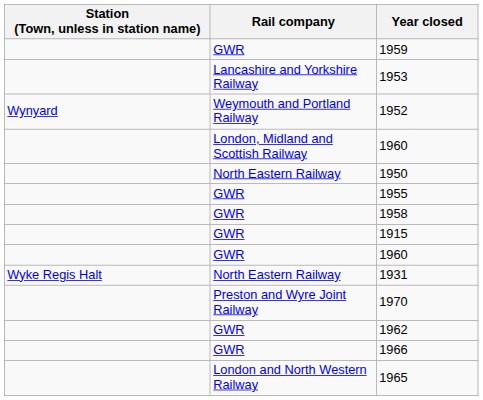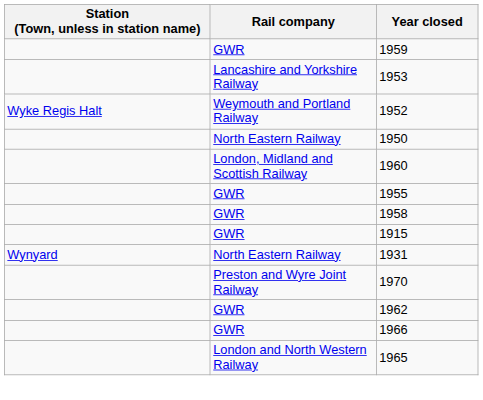1952 | Station (Town, unless in station name): Wynyard -> Wyke Regis Halt
rows swapped: 1950 <-> London, Midland and Scottish Railway / 1960
- row: GWR | 1960
1931 | Station (Town, unless in station name): Wyke Regis Halt -> Wynyard
